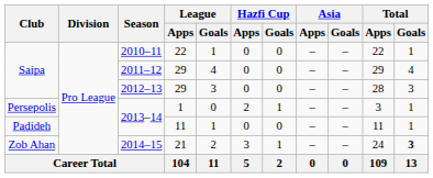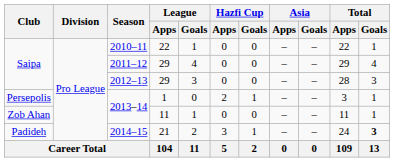2013–14 / 11 | Club: Padideh -> Zob Ahan
2014–15 | Club: Zob Ahan -> Padideh
